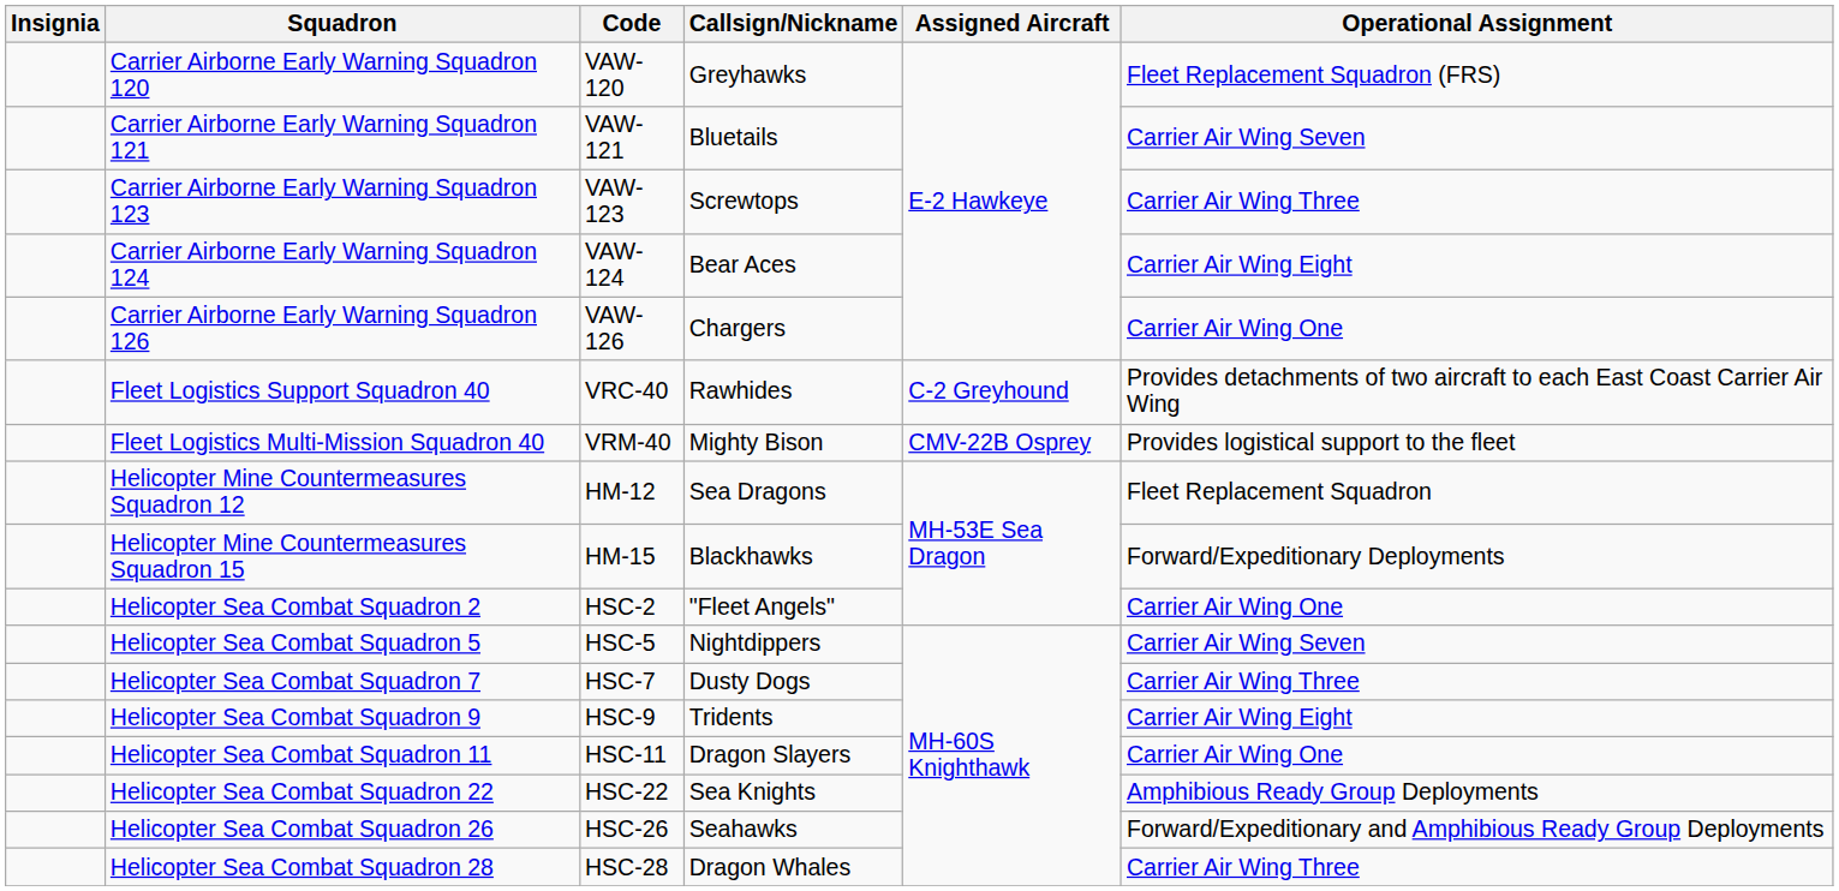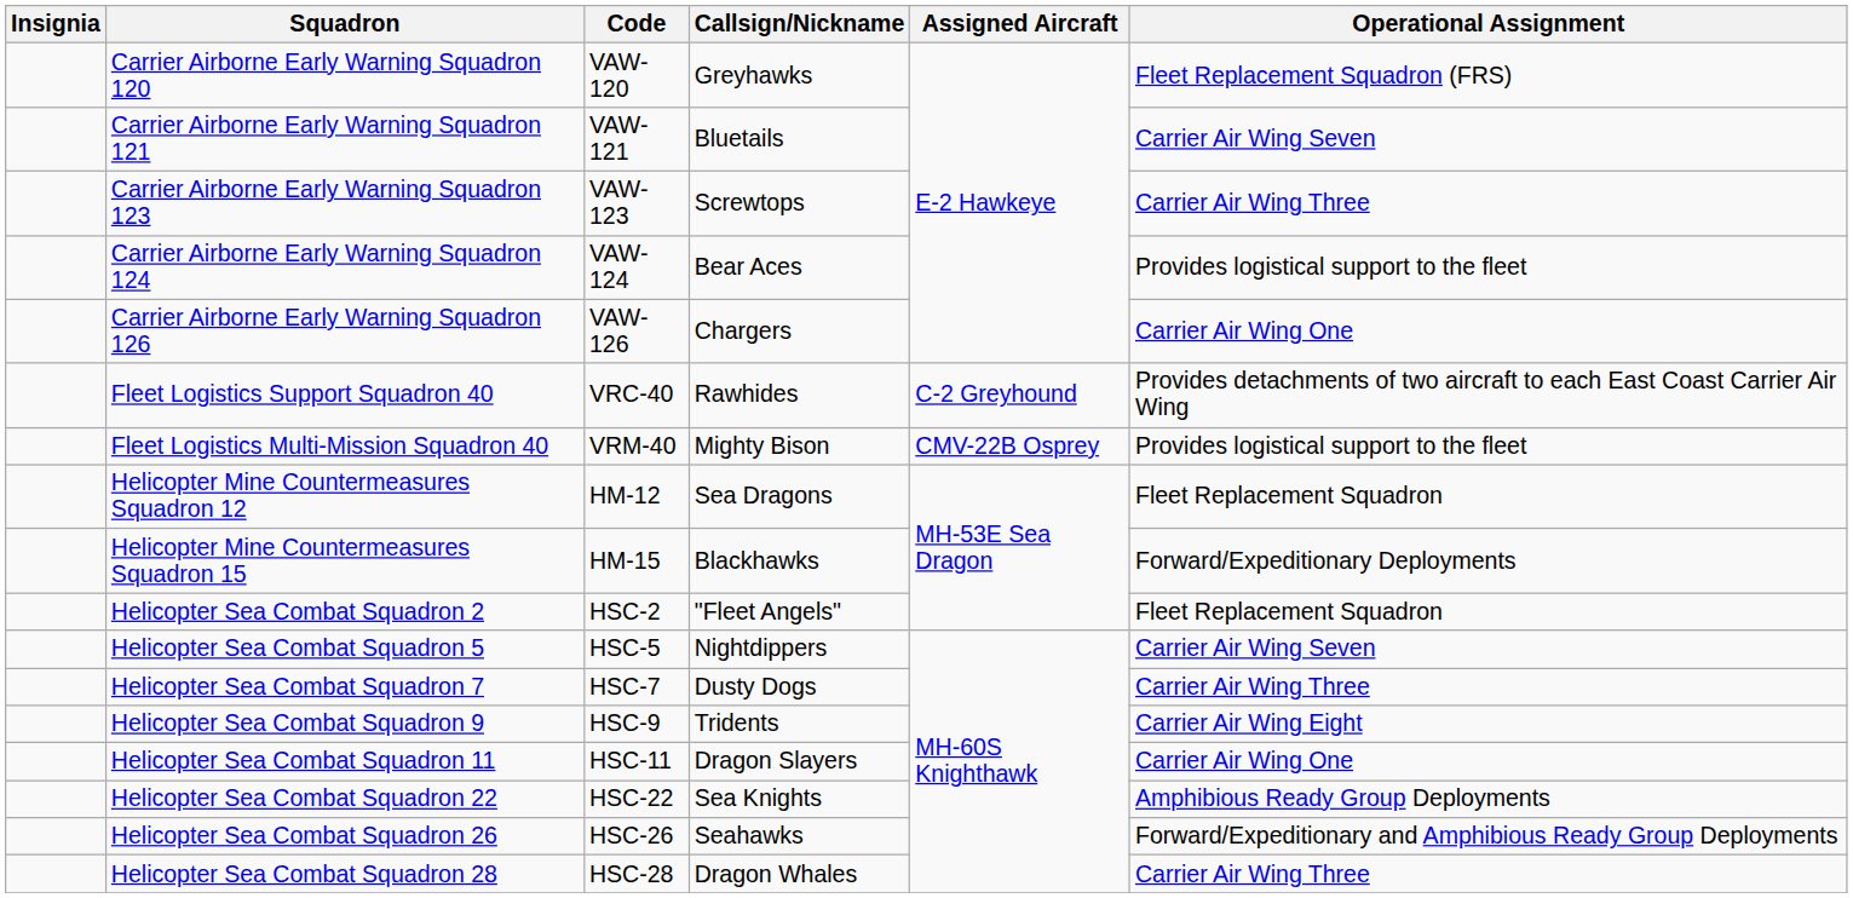Carrier Airborne Early Warning Squadron 124 | Operational Assignment: Carrier Air Wing Eight -> Provides logistical support to the fleet
Helicopter Sea Combat Squadron 2 | Operational Assignment: Carrier Air Wing One -> Fleet Replacement Squadron
